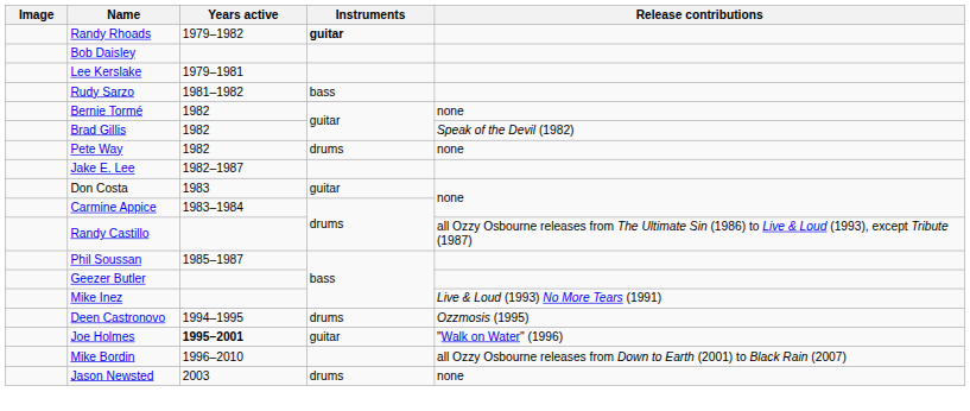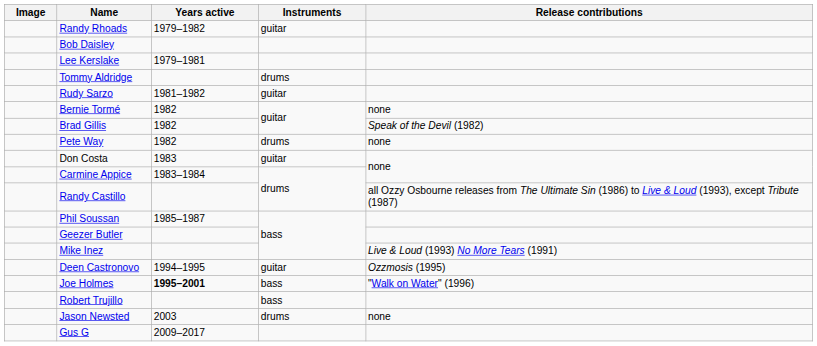Randy Rhoads | Instruments: bold -> normal
+ row: Tommy Aldridge | drums
Rudy Sarzo | Instruments: bass -> guitar
- row: Jake E. Lee | 1982–1987
Deen Castronovo | Instruments: drums -> guitar
Joe Holmes | Instruments: guitar -> bass
+ row: Robert Trujillo | bass
- row: Mike Bordin | 1996–2010 | all Ozzy Osbourne releases from Down to Earth (2001) to Black Rain (2007)
+ row: Gus G | 2009–2017
